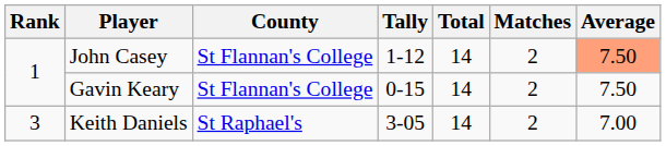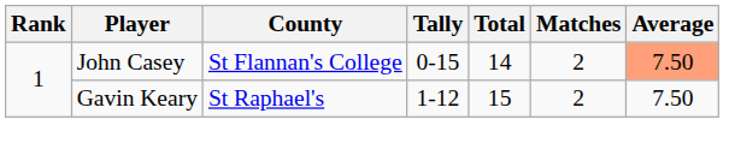John Casey | Tally: 1-12 -> 0-15
Gavin Keary | County: St Flannan's College -> St Raphael's
Gavin Keary | Tally: 0-15 -> 1-12
Gavin Keary | Total: 14 -> 15
- row: 3 | Keith Daniels | St Raphael's | 3-05 | 14 | 2 | 7.00
